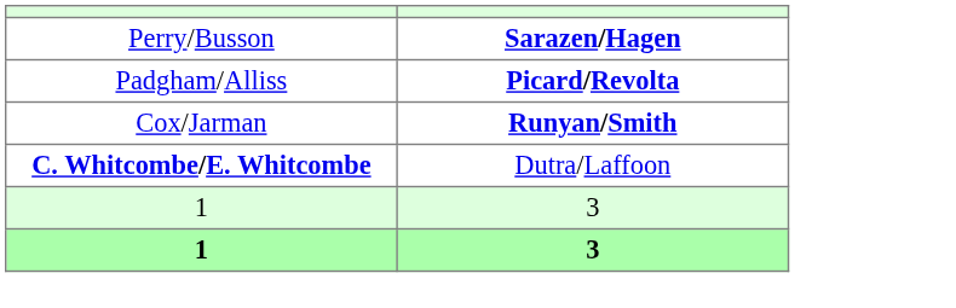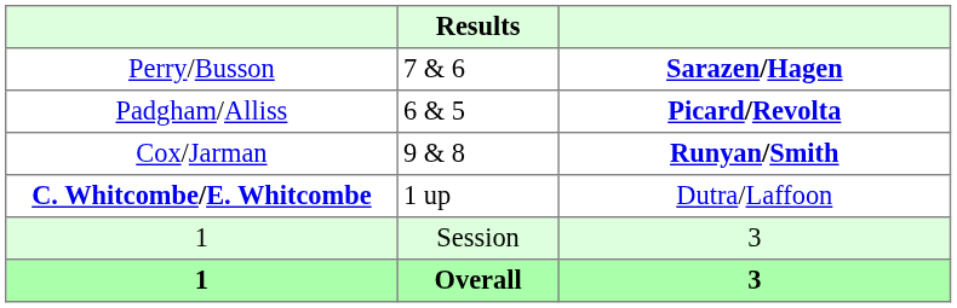+ column: Results | 7 & 6 | 6 & 5 | 9 & 8 | 1 up | Session | Overall
